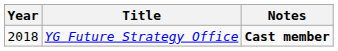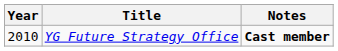YG Future Strategy Office | Year: 2018 -> 2010
